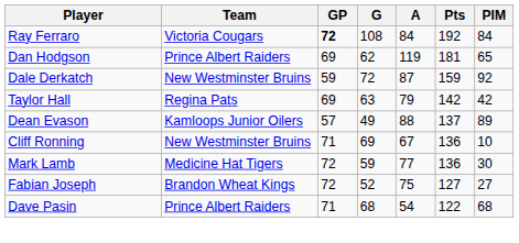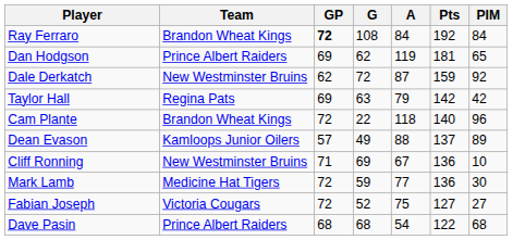Ray Ferraro | Team: Victoria Cougars -> Brandon Wheat Kings
Dale Derkatch | GP: 59 -> 62
+ row: Cam Plante | Brandon Wheat Kings | 72 | 22 | 118 | 140 | 96
Fabian Joseph | Team: Brandon Wheat Kings -> Victoria Cougars
Dave Pasin | GP: 71 -> 68
